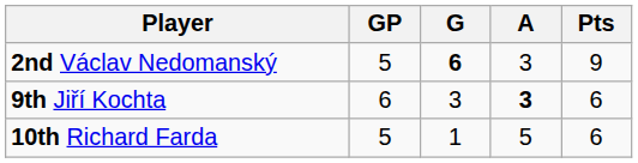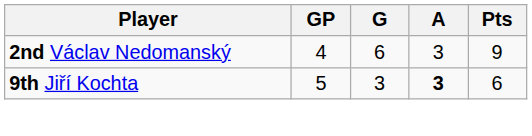2nd Václav Nedomanský | GP: 5 -> 4
2nd Václav Nedomanský | G: bold -> normal
9th Jiří Kochta | GP: 6 -> 5
- row: 10th Richard Farda | 5 | 1 | 5 | 6
